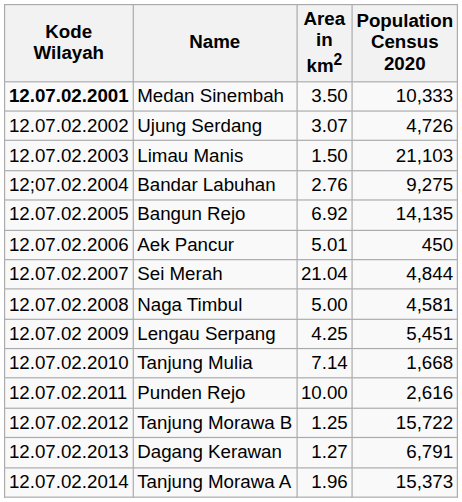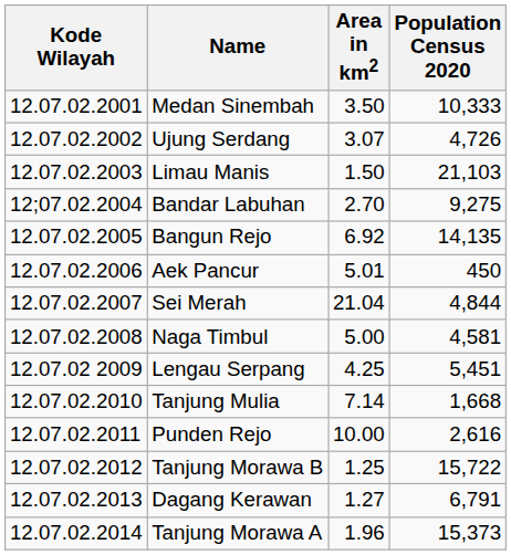Medan Sinembah | Kode Wilayah: bold -> normal
Bandar Labuhan | Area in km2: 2.76 -> 2.70
